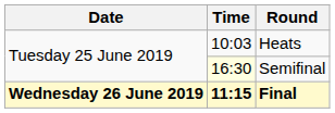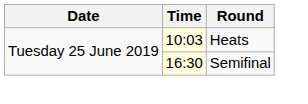Heats | Time: no background -> lightyellow background
- row: Wednesday 26 June 2019 | 11:15 | Final
